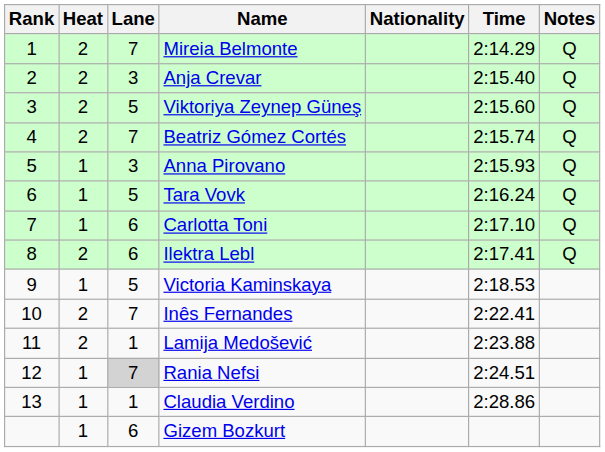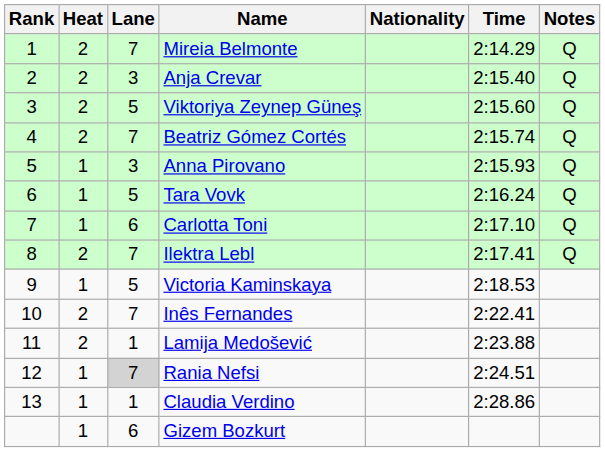Ilektra Lebl | Lane: 6 -> 7
